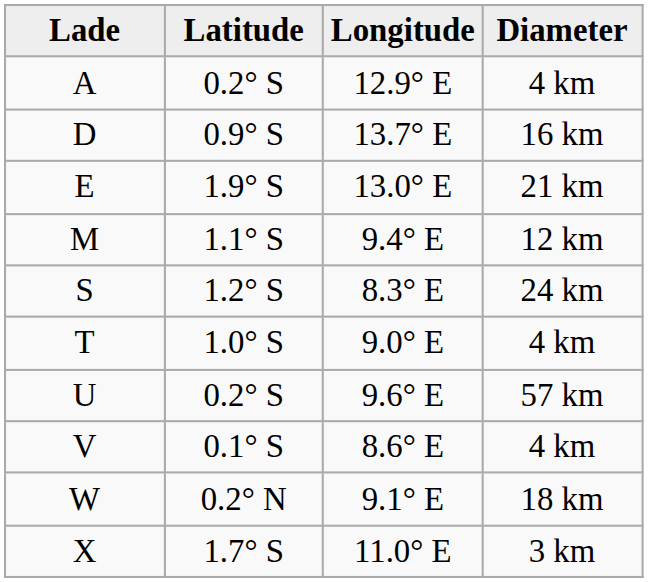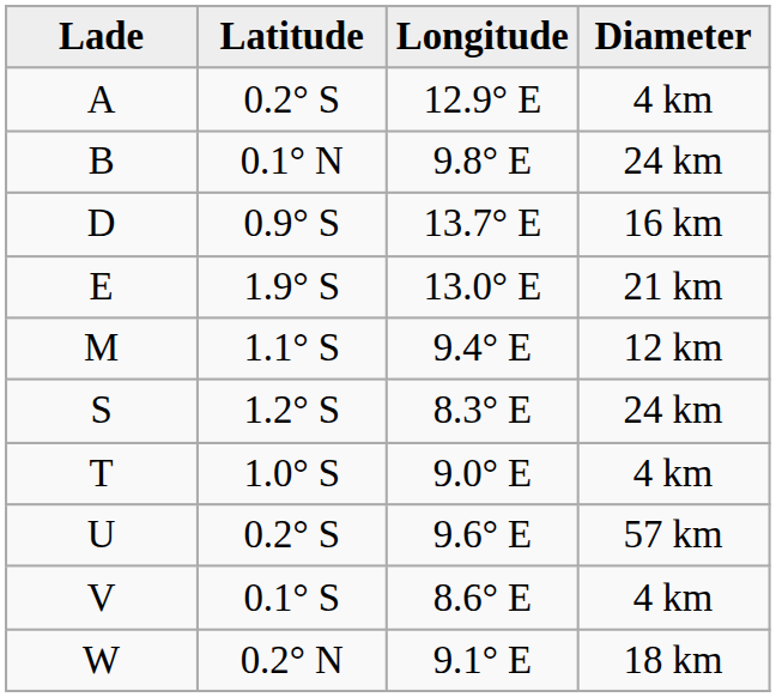+ row: B | 0.1° N | 9.8° E | 24 km
- row: X | 1.7° S | 11.0° E | 3 km
